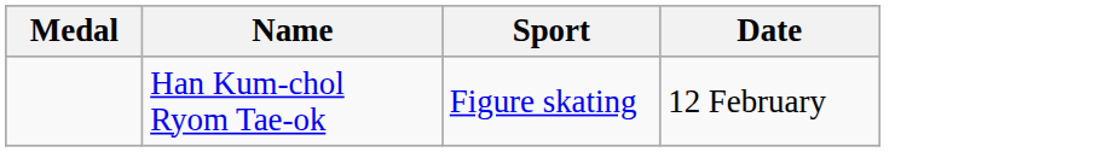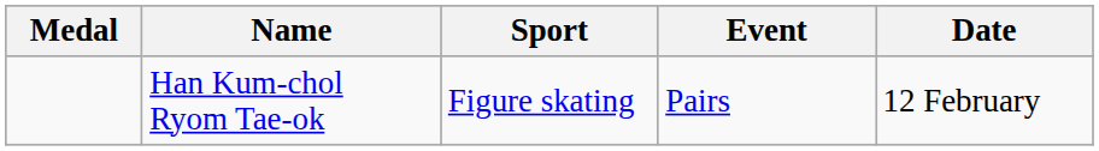+ column: Event | Pairs
